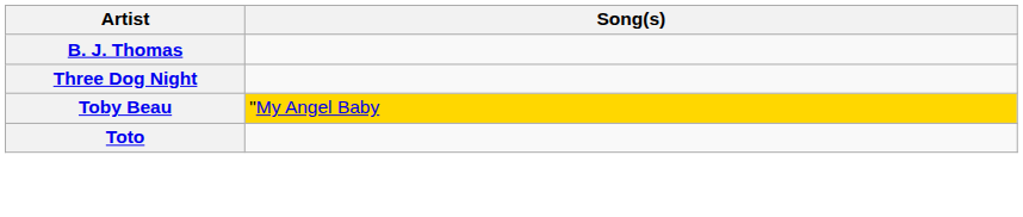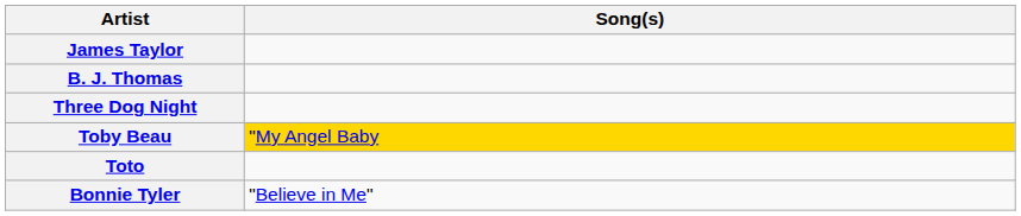+ row: James Taylor
+ row: Bonnie Tyler | "Believe in Me"
